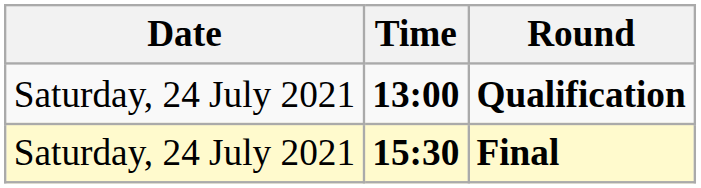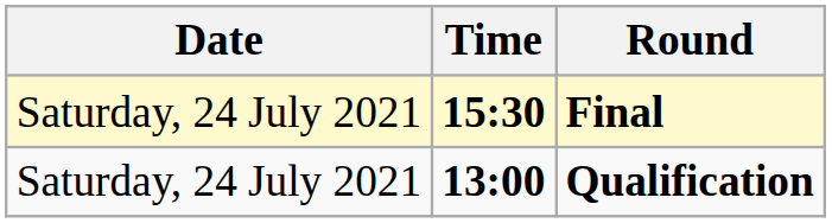rows swapped: Qualification <-> Final
